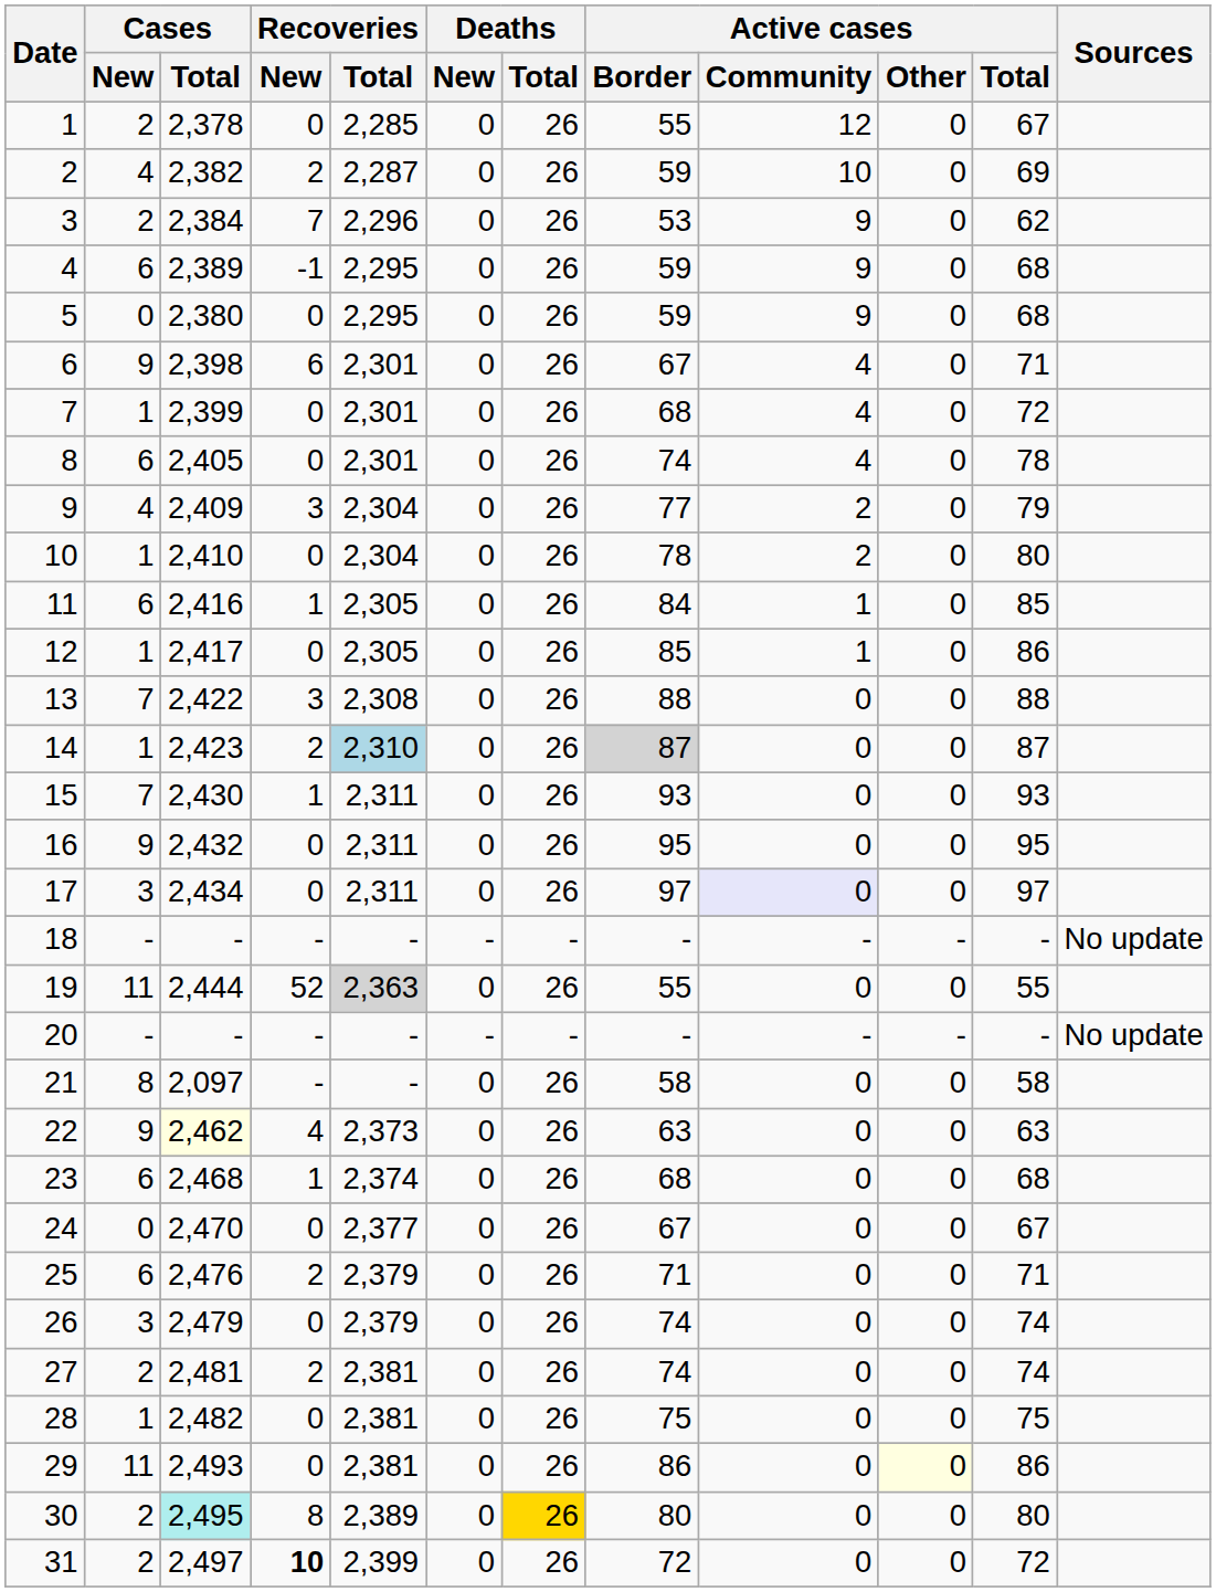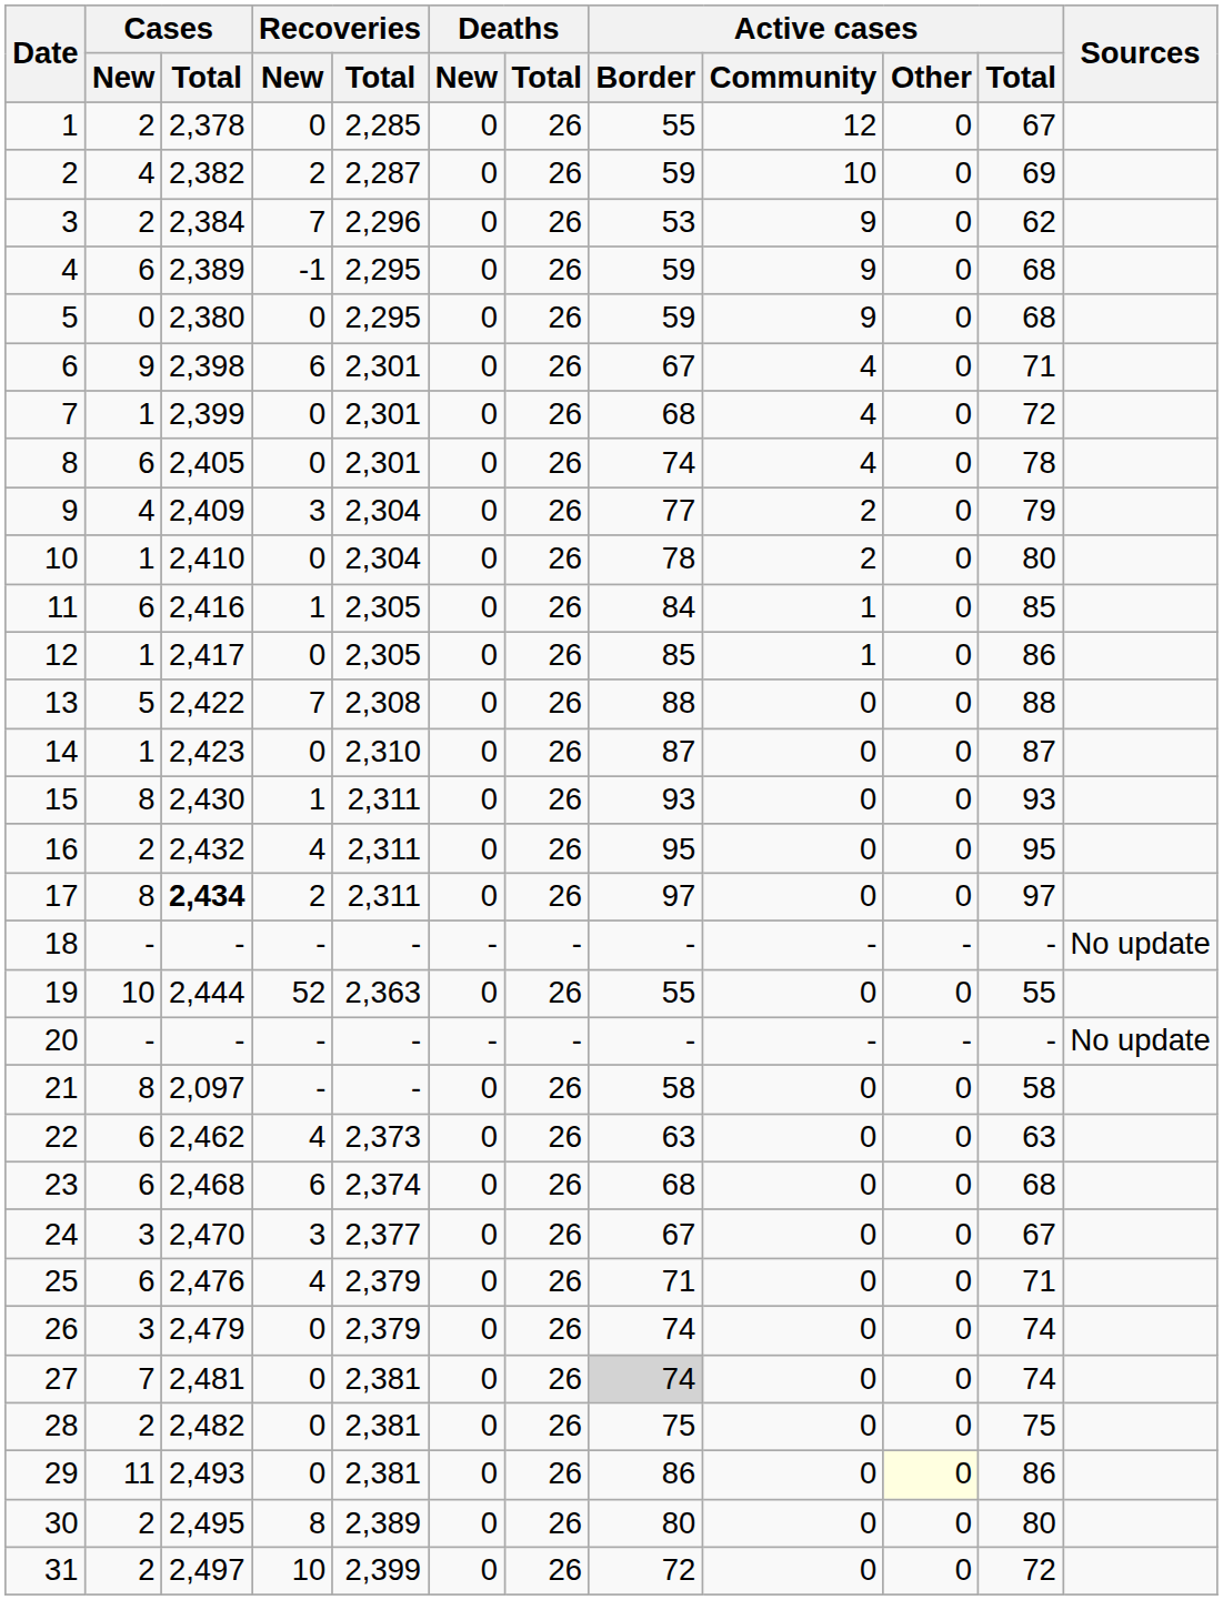13 | Cases / New: 7 -> 5
13 | Recoveries / New: 3 -> 7
14 | Recoveries / New: 2 -> 0
14 | Recoveries / Total: lightblue background -> no background
14 | Active cases / Border: lightgrey background -> no background
15 | Cases / New: 7 -> 8
16 | Cases / New: 9 -> 2
16 | Recoveries / New: 0 -> 4
17 | Cases / New: 3 -> 8
17 | Cases / Total: normal -> bold
17 | Recoveries / New: 0 -> 2
17 | Active cases / Community: lavender background -> no background
19 | Cases / New: 11 -> 10
19 | Recoveries / Total: lightgrey background -> no background
22 | Cases / New: 9 -> 6
22 | Cases / Total: lightyellow background -> no background
23 | Recoveries / New: 1 -> 6
24 | Cases / New: 0 -> 3
24 | Recoveries / New: 0 -> 3
25 | Recoveries / New: 2 -> 4
27 | Cases / New: 2 -> 7
27 | Recoveries / New: 2 -> 0
27 | Active cases / Border: no background -> lightgrey background
28 | Cases / New: 1 -> 2
30 | Cases / Total: paleturquoise background -> no background
30 | Deaths / Total: gold background -> no background
31 | Recoveries / New: bold -> normal
